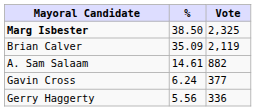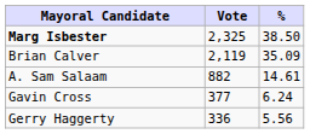columns swapped: Vote <-> %
